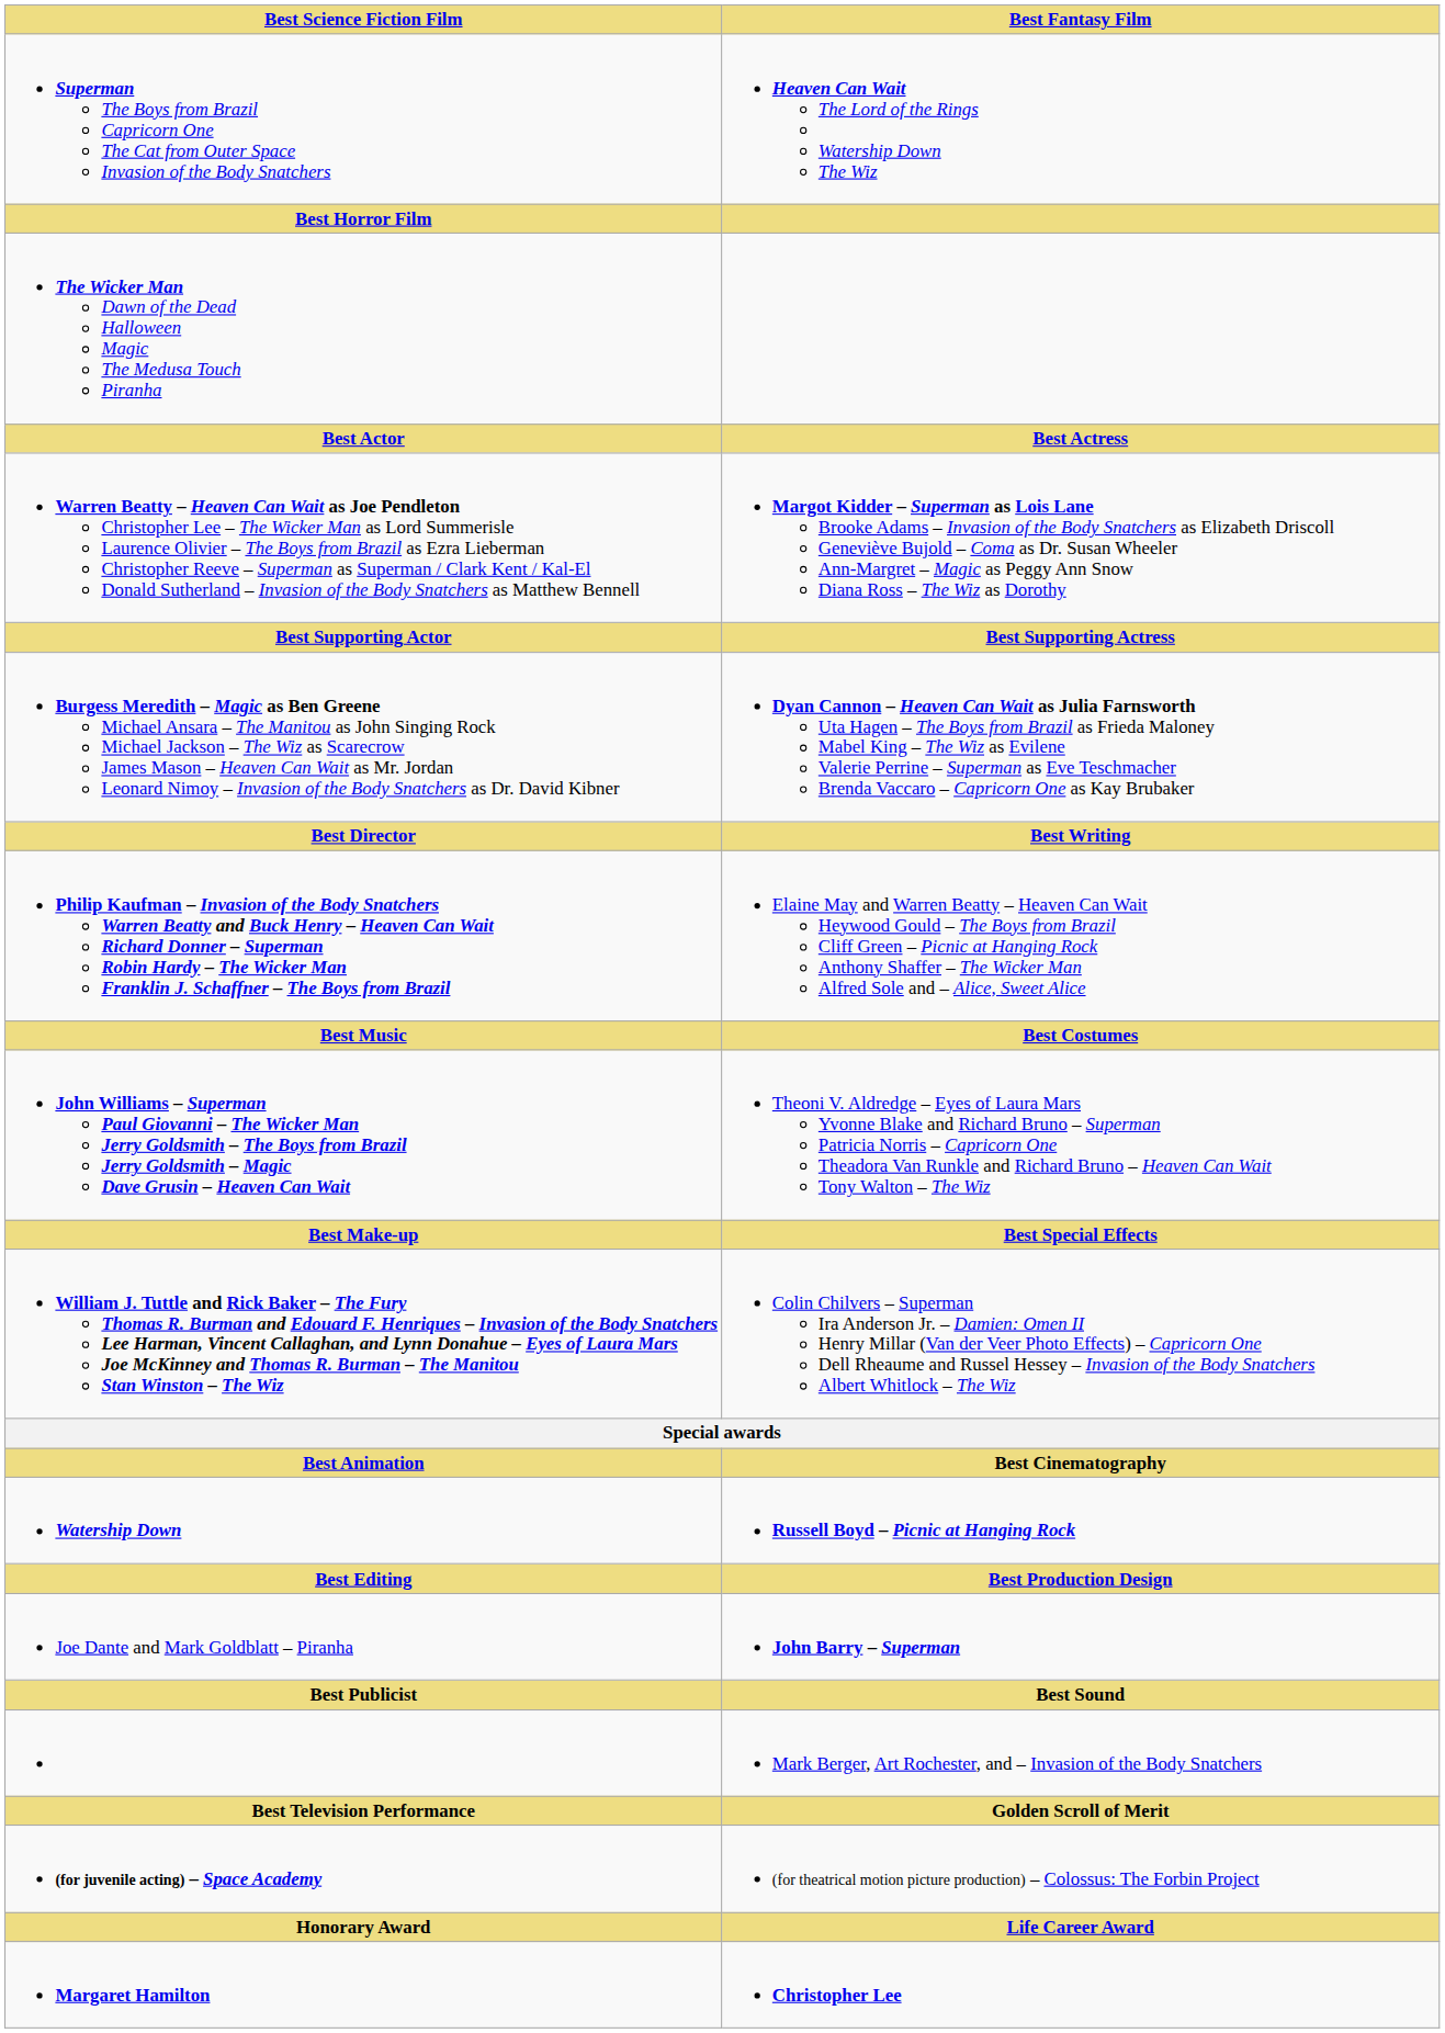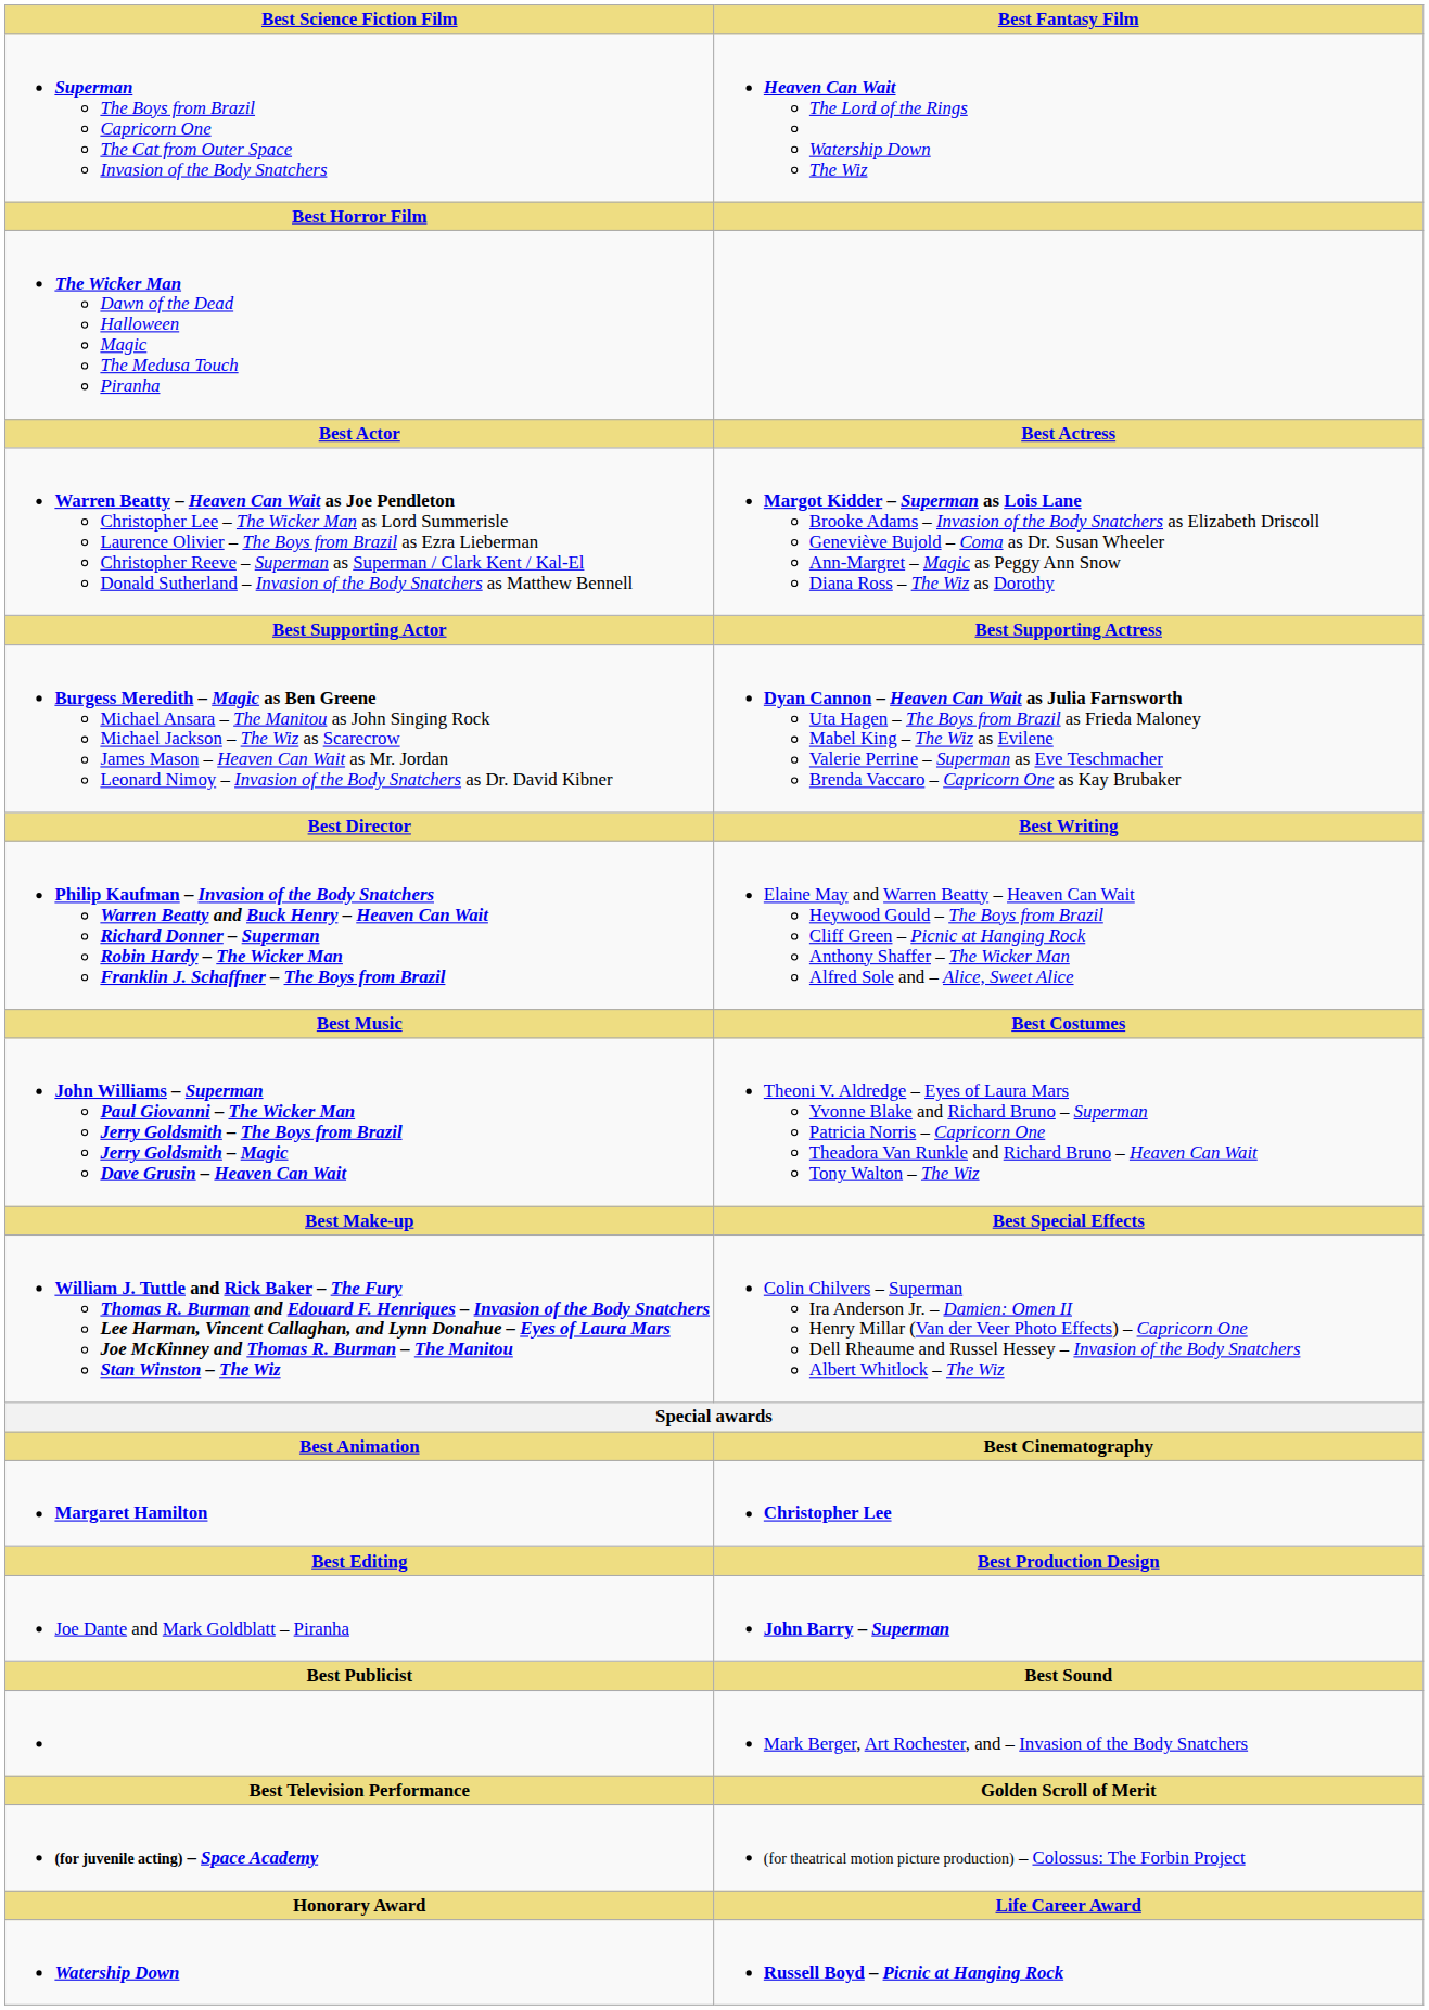rows swapped: Watership Down <-> Margaret Hamilton
